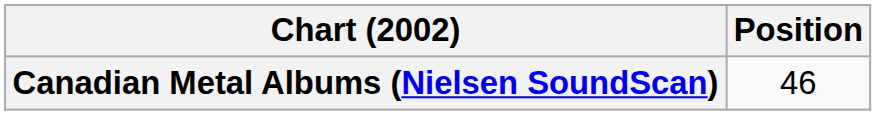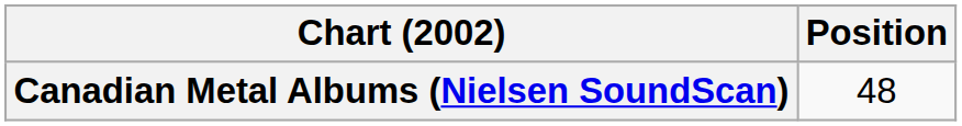Canadian Metal Albums (Nielsen SoundScan) | Position: 46 -> 48
